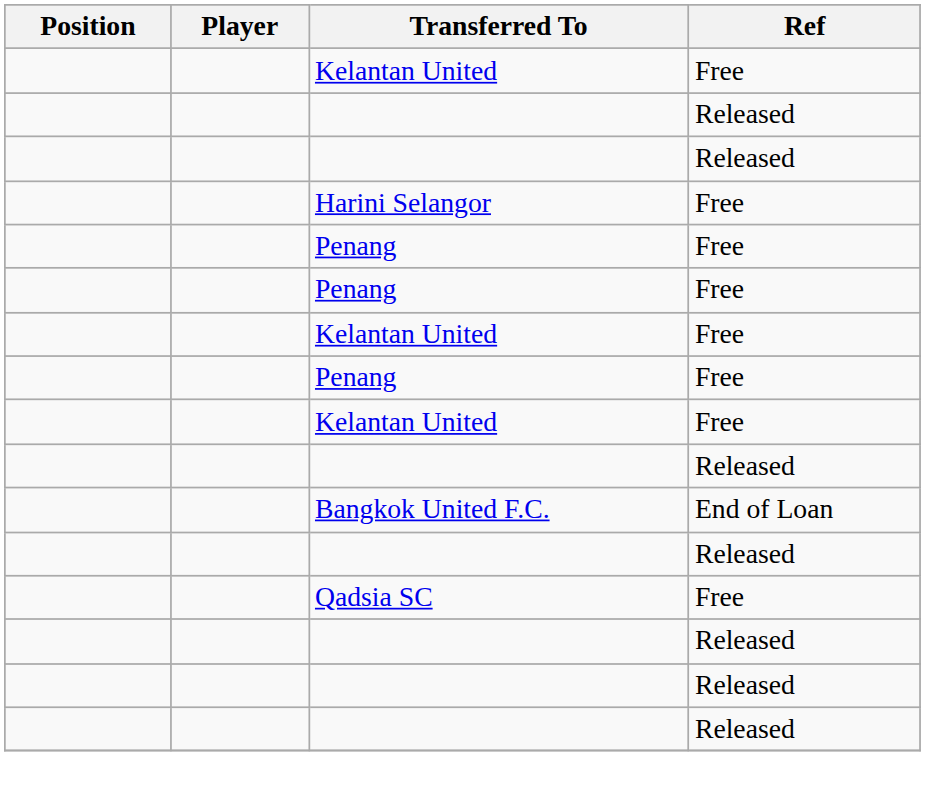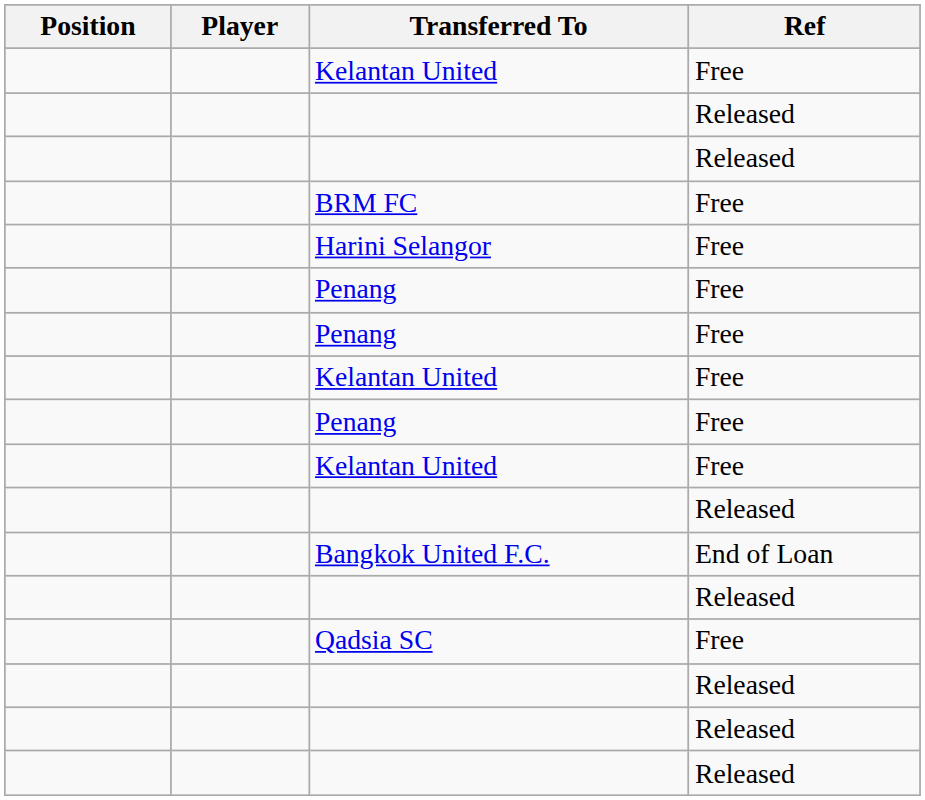+ row: BRM FC | Free
